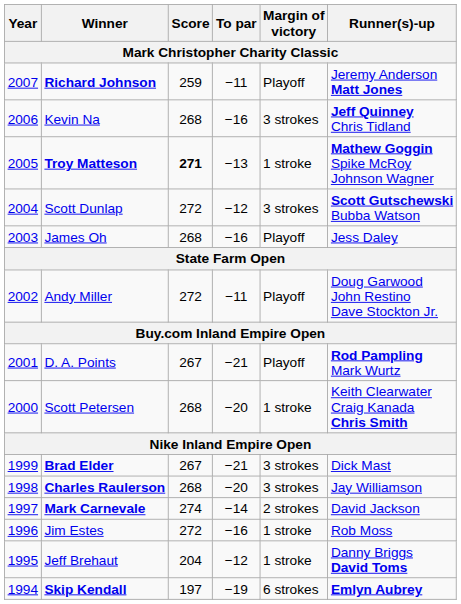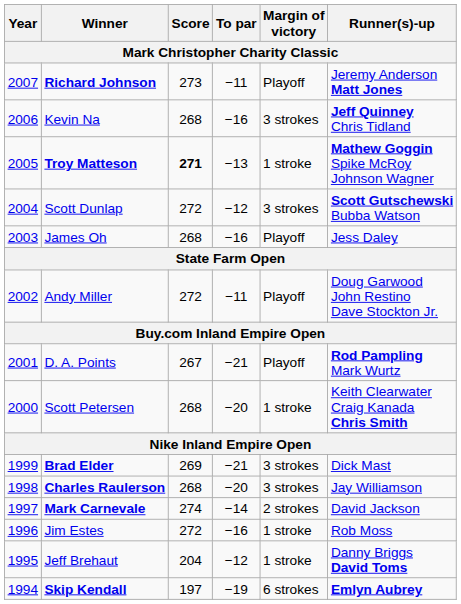Richard Johnson | Score: 259 -> 273
Brad Elder | Score: 267 -> 269
